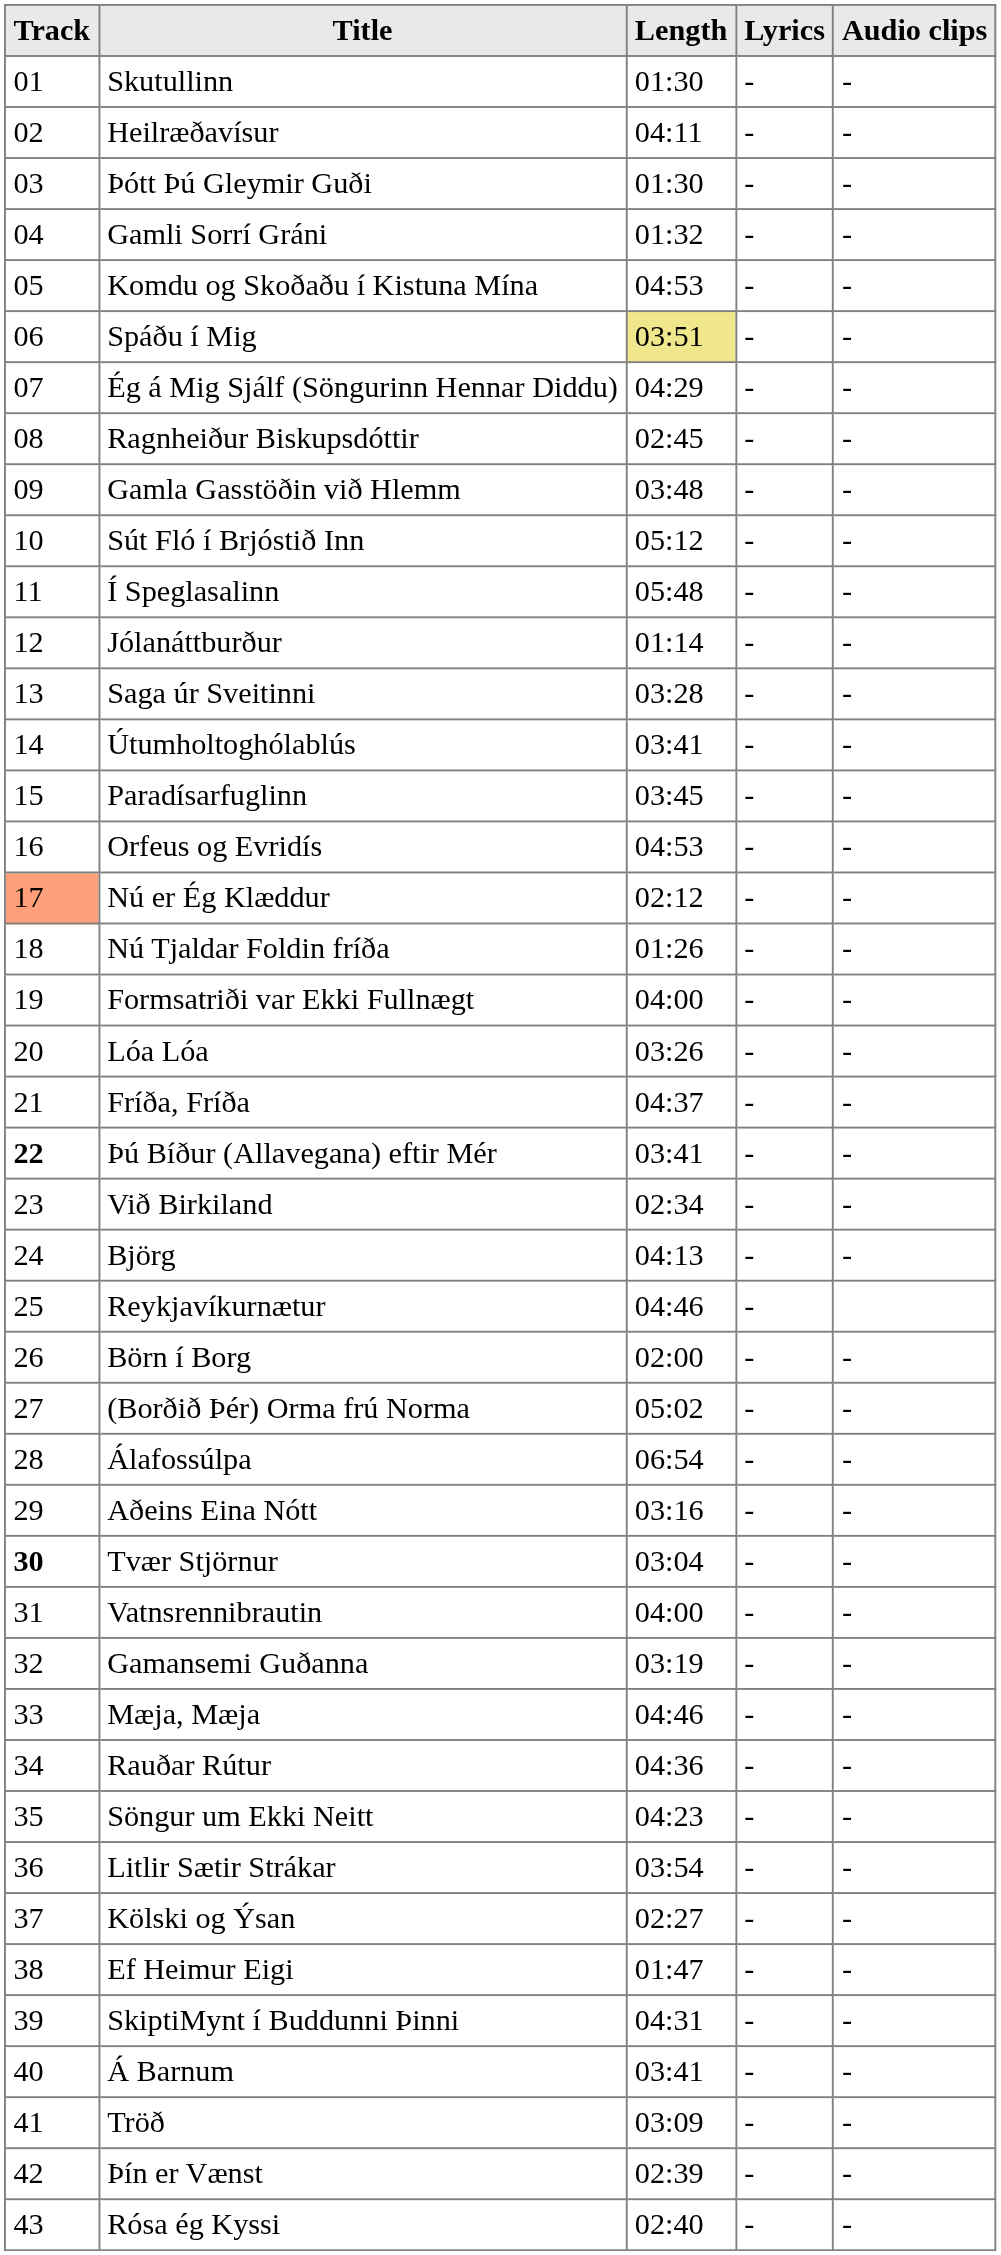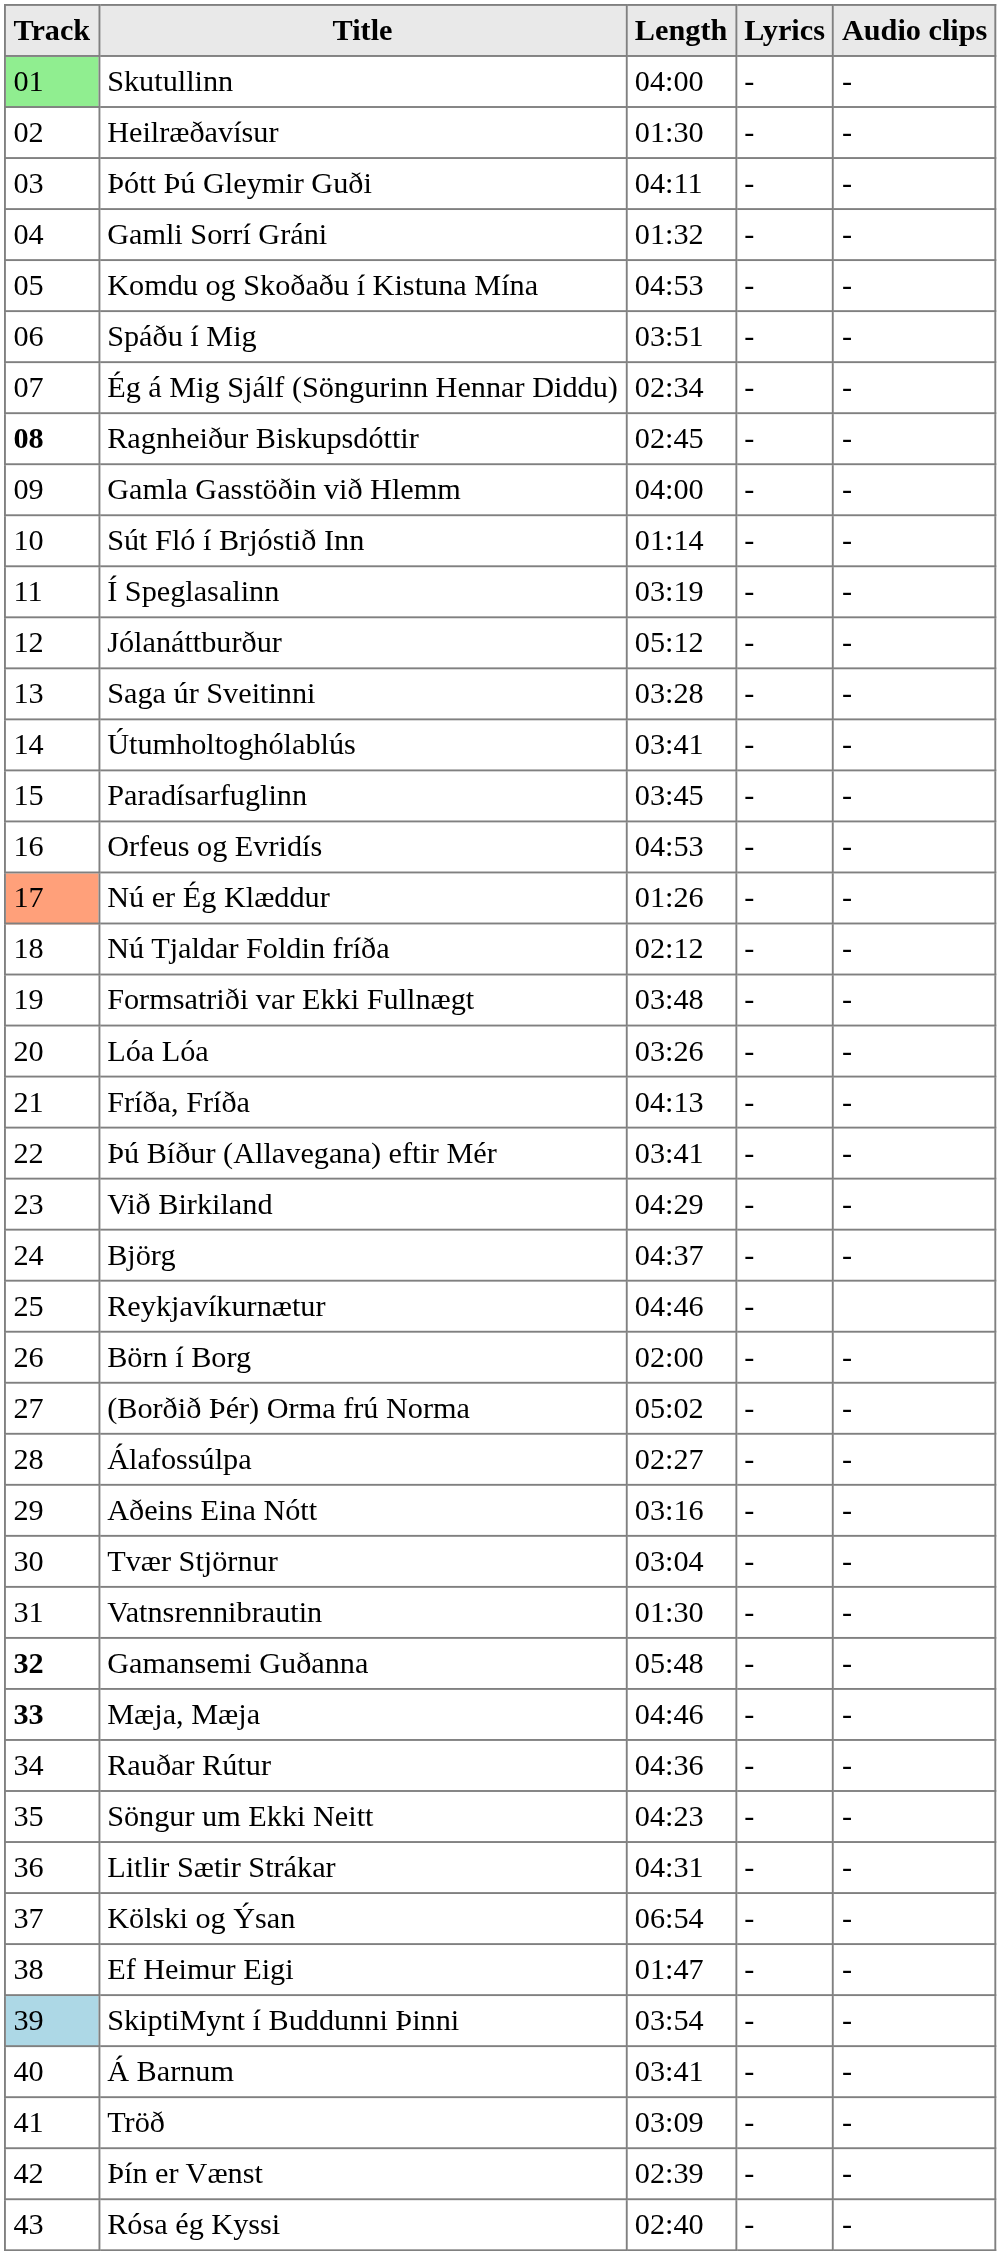Skutullinn | Track: no background -> lightgreen background
Skutullinn | Length: 01:30 -> 04:00
Heilræðavísur | Length: 04:11 -> 01:30
Þótt Þú Gleymir Guði | Length: 01:30 -> 04:11
Spáðu í Mig | Length: khaki background -> no background
Ég á Mig Sjálf (Söngurinn Hennar Diddu) | Length: 04:29 -> 02:34
Ragnheiður Biskupsdóttir | Track: normal -> bold
Gamla Gasstöðin við Hlemm | Length: 03:48 -> 04:00
Sút Fló í Brjóstið Inn | Length: 05:12 -> 01:14
Í Speglasalinn | Length: 05:48 -> 03:19
Jólanáttburður | Length: 01:14 -> 05:12
Nú er Ég Klæddur | Length: 02:12 -> 01:26
Nú Tjaldar Foldin fríða | Length: 01:26 -> 02:12
Formsatriði var Ekki Fullnægt | Length: 04:00 -> 03:48
Fríða, Fríða | Length: 04:37 -> 04:13
Þú Bíður (Allavegana) eftir Mér | Track: bold -> normal
Við Birkiland | Length: 02:34 -> 04:29
Björg | Length: 04:13 -> 04:37
Álafossúlpa | Length: 06:54 -> 02:27
Tvær Stjörnur | Track: bold -> normal
Vatnsrennibrautin | Length: 04:00 -> 01:30
Gamansemi Guðanna | Track: normal -> bold
Gamansemi Guðanna | Length: 03:19 -> 05:48
Mæja, Mæja | Track: normal -> bold
Litlir Sætir Strákar | Length: 03:54 -> 04:31
Kölski og Ýsan | Length: 02:27 -> 06:54
SkiptiMynt í Buddunni Þinni | Track: no background -> lightblue background
SkiptiMynt í Buddunni Þinni | Length: 04:31 -> 03:54
